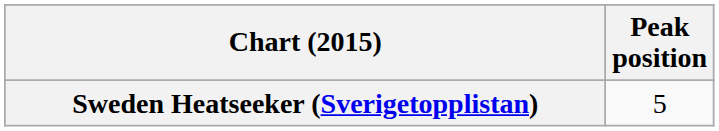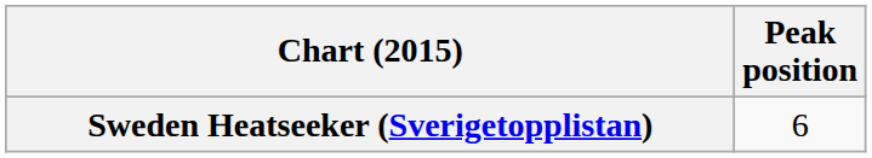Sweden Heatseeker (Sverigetopplistan) | Peak position: 5 -> 6
